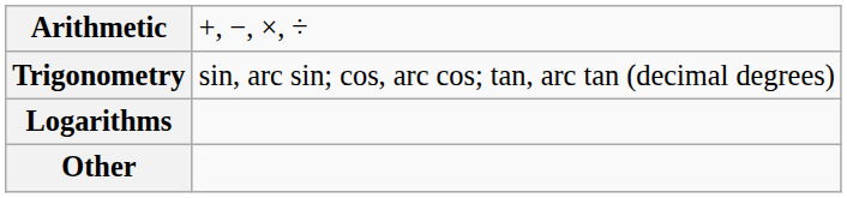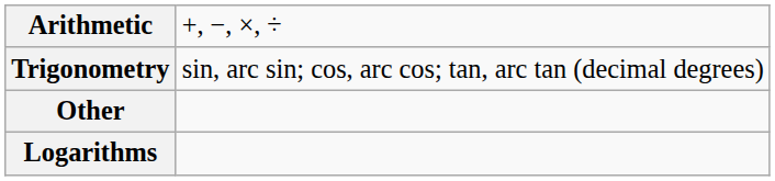rows swapped: Logarithms <-> Other
